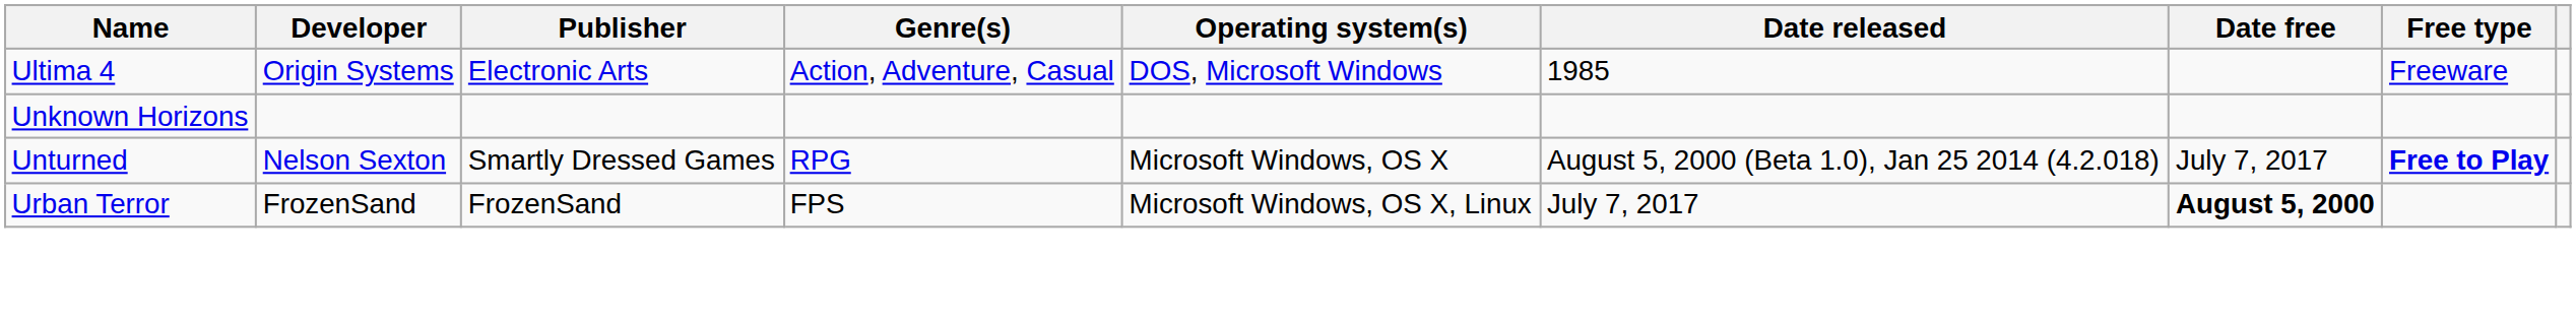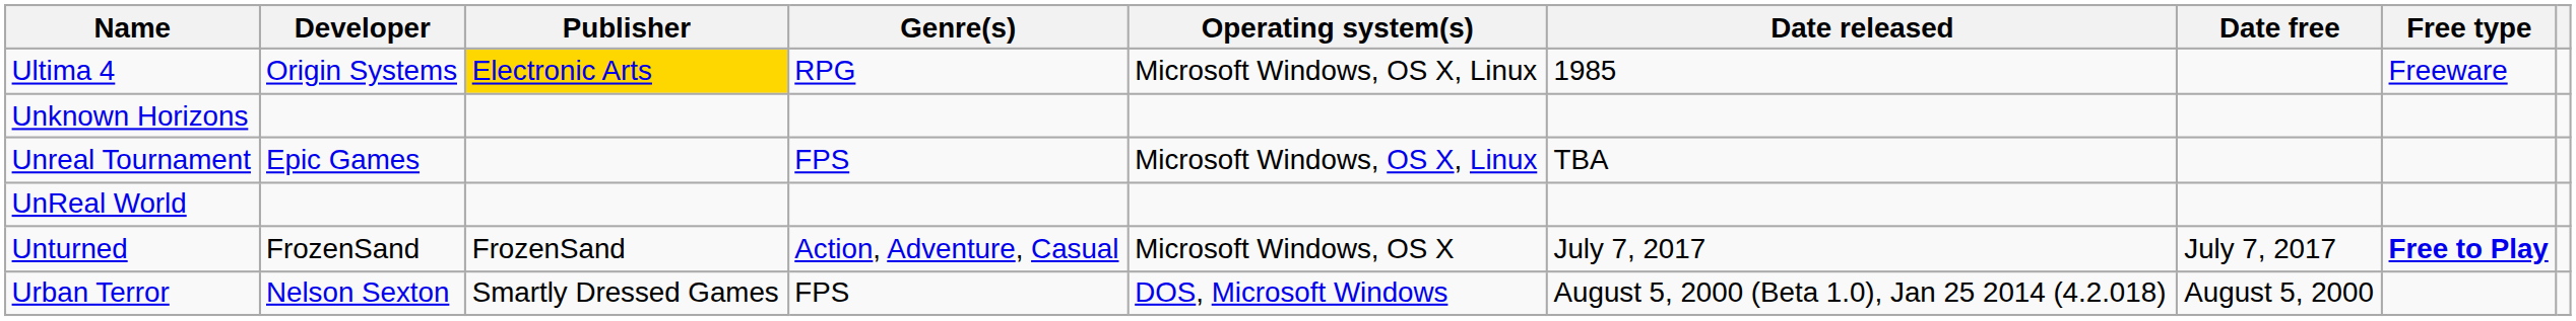Ultima 4 | Publisher: no background -> gold background
Ultima 4 | Genre(s): Action, Adventure, Casual -> RPG
Ultima 4 | Operating system(s): DOS, Microsoft Windows -> Microsoft Windows, OS X, Linux
+ row: Unreal Tournament | Epic Games | FPS | Microsoft Windows, OS X, Linux | TBA
+ row: UnReal World
Unturned | Developer: Nelson Sexton -> FrozenSand
Unturned | Publisher: Smartly Dressed Games -> FrozenSand
Unturned | Genre(s): RPG -> Action, Adventure, Casual
Unturned | Date released: August 5, 2000 (Beta 1.0), Jan 25 2014 (4.2.018) -> July 7, 2017
Urban Terror | Developer: FrozenSand -> Nelson Sexton
Urban Terror | Publisher: FrozenSand -> Smartly Dressed Games
Urban Terror | Operating system(s): Microsoft Windows, OS X, Linux -> DOS, Microsoft Windows
Urban Terror | Date released: July 7, 2017 -> August 5, 2000 (Beta 1.0), Jan 25 2014 (4.2.018)
Urban Terror | Date free: bold -> normal
